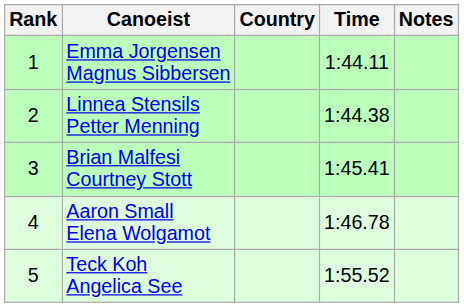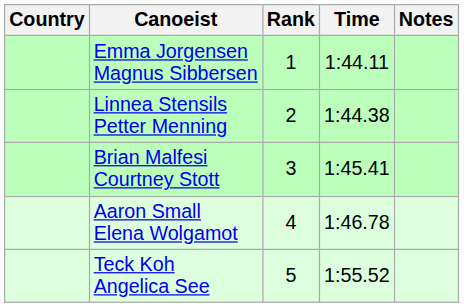columns swapped: Rank <-> Country
